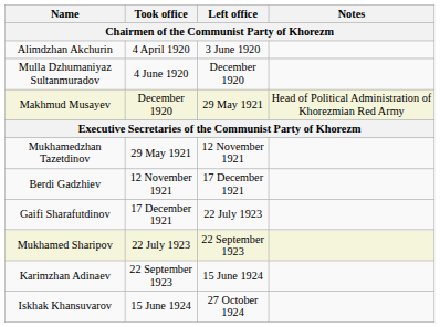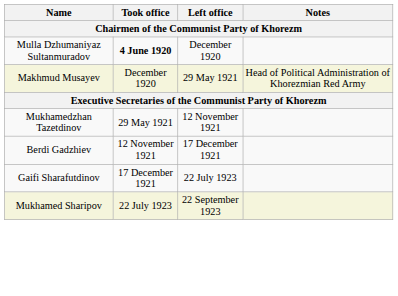- row: Alimdzhan Akchurin | 4 April 1920 | 3 June 1920
Mulla Dzhumaniyaz Sultanmuradov | Took office: normal -> bold
- row: Karimzhan Adinaev | 22 September 1923 | 15 June 1924
- row: Iskhak Khansuvarov | 15 June 1924 | 27 October 1924
